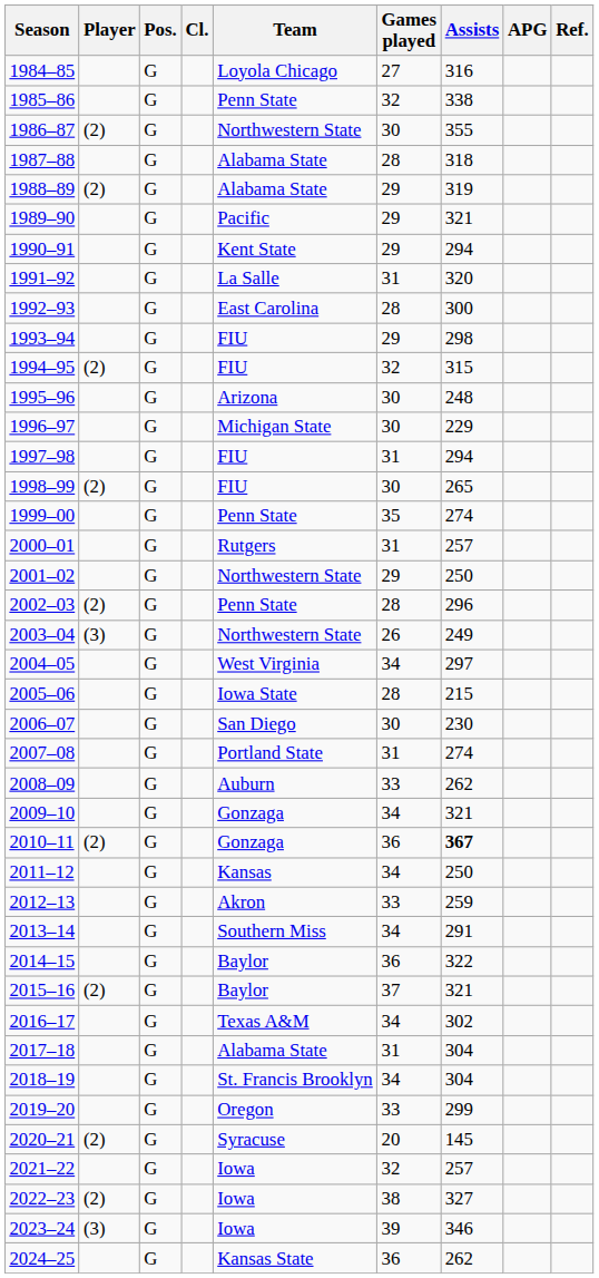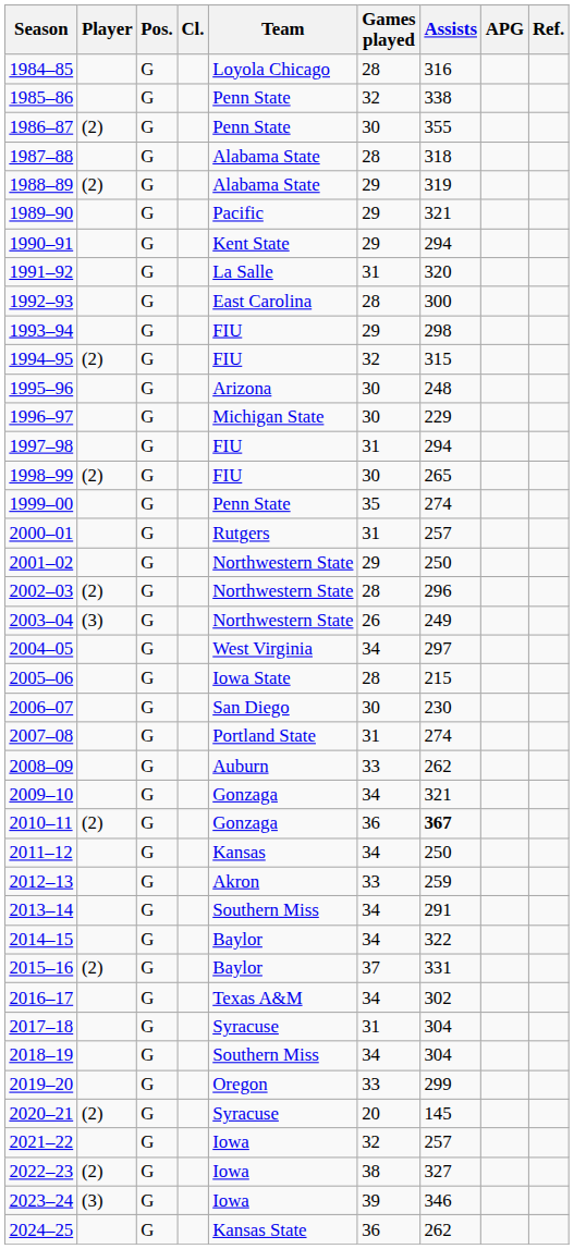1984–85 | Games played: 27 -> 28
1986–87 | Team: Northwestern State -> Penn State
2002–03 | Team: Penn State -> Northwestern State
2014–15 | Games played: 36 -> 34
2015–16 | Assists: 321 -> 331
2017–18 | Team: Alabama State -> Syracuse
2018–19 | Team: St. Francis Brooklyn -> Southern Miss
